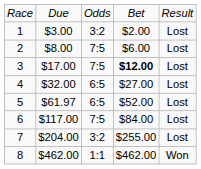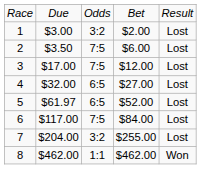2 | column 2: $8.00 -> $3.50
3 | column 4: bold -> normal
